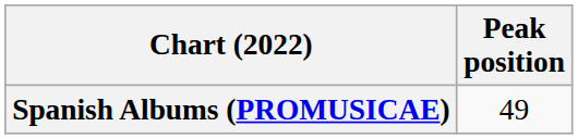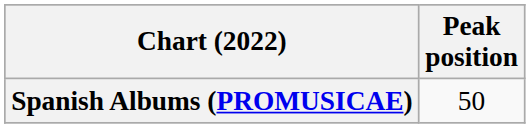Spanish Albums (PROMUSICAE) | Peak position: 49 -> 50
